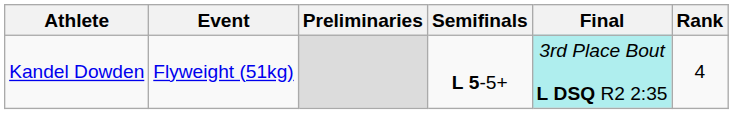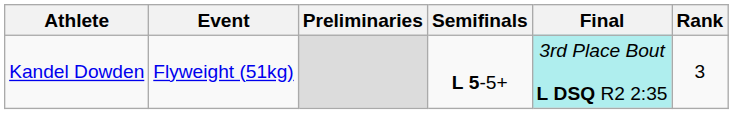Kandel Dowden | Rank: 4 -> 3
